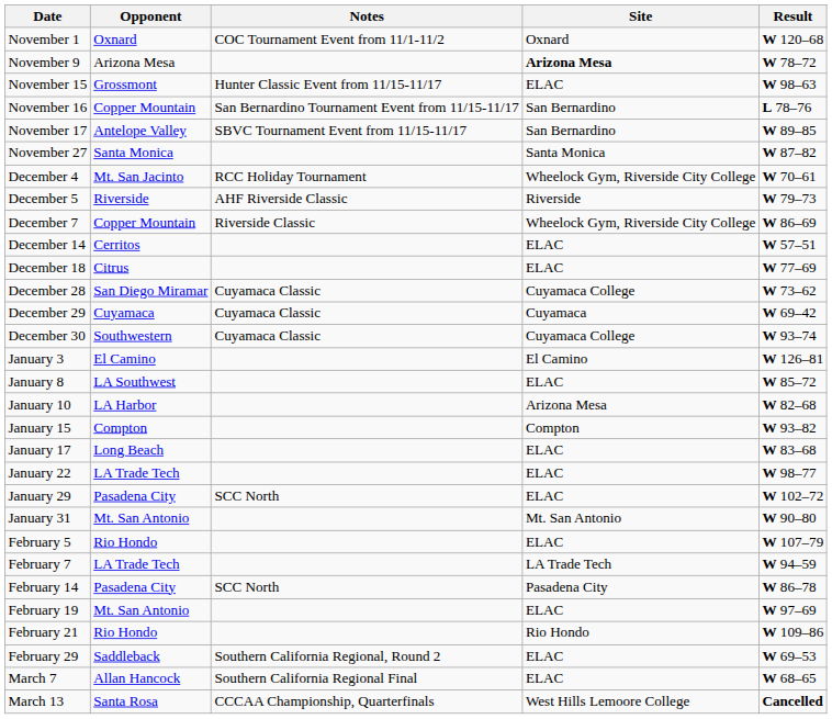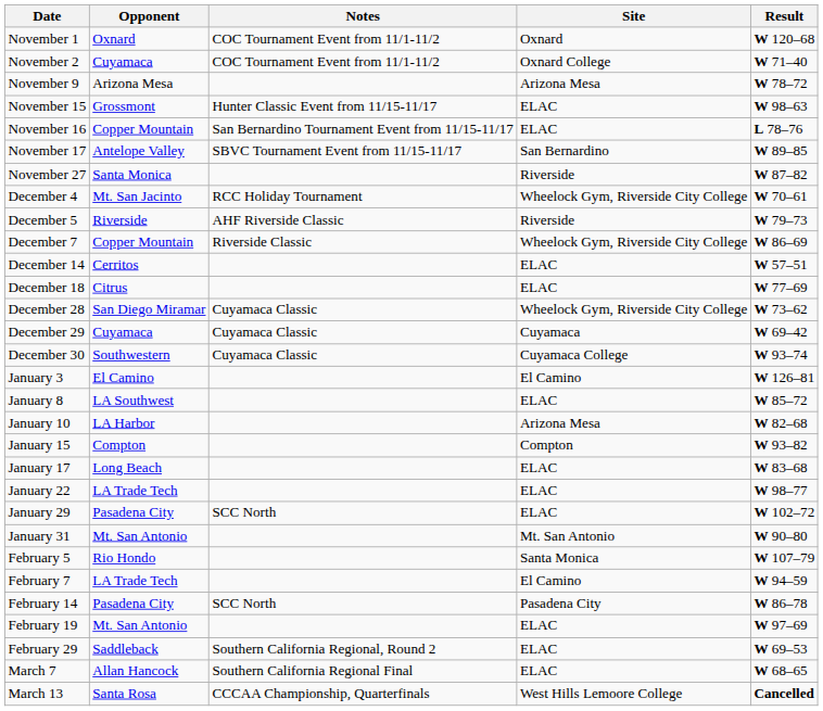+ row: November 2 | Cuyamaca | COC Tournament Event from 11/1-11/2 | Oxnard College | W 71–40
November 9 | Site: bold -> normal
November 16 | Site: San Bernardino -> ELAC
November 27 | Site: Santa Monica -> Riverside
December 28 | Site: Cuyamaca College -> Wheelock Gym, Riverside City College
February 5 | Site: ELAC -> Santa Monica
February 7 | Site: LA Trade Tech -> El Camino
- row: February 21 | Rio Hondo | Rio Hondo | W 109–86
